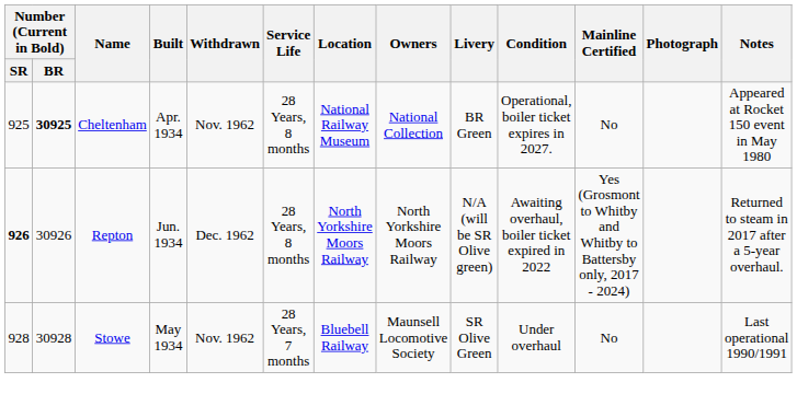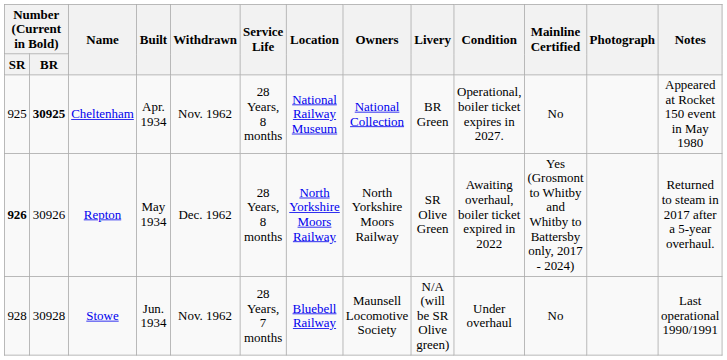Repton | Built: Jun. 1934 -> May 1934
Repton | Livery: N/A (will be SR Olive green) -> SR Olive Green
Stowe | Built: May 1934 -> Jun. 1934
Stowe | Livery: SR Olive Green -> N/A (will be SR Olive green)
